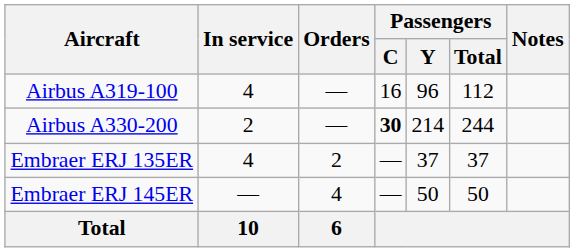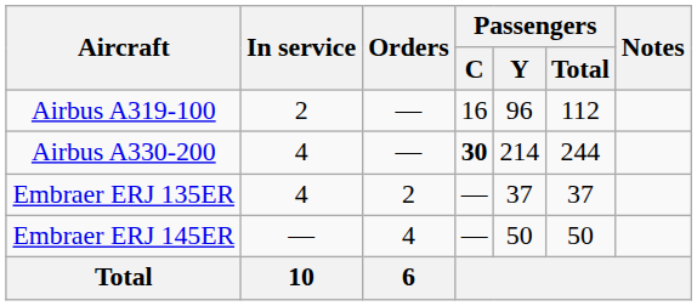Airbus A319-100 | In service: 4 -> 2
Airbus A330-200 | In service: 2 -> 4
